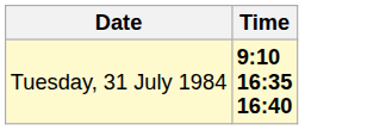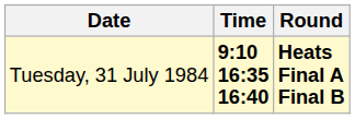+ column: Round | Heats Final A Final B
